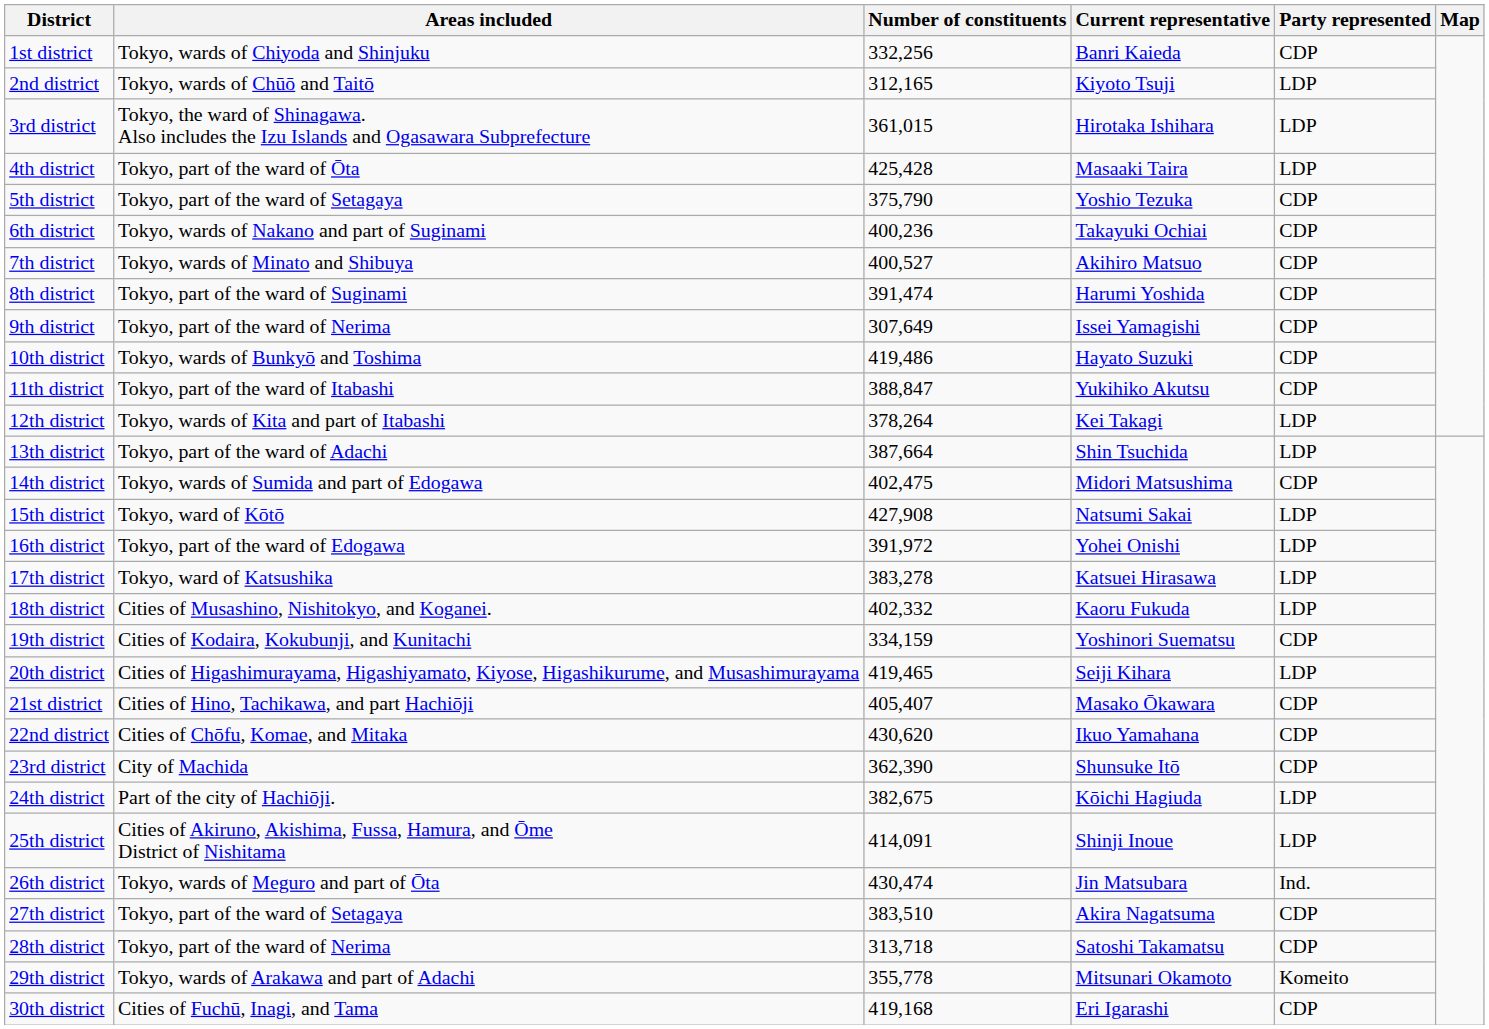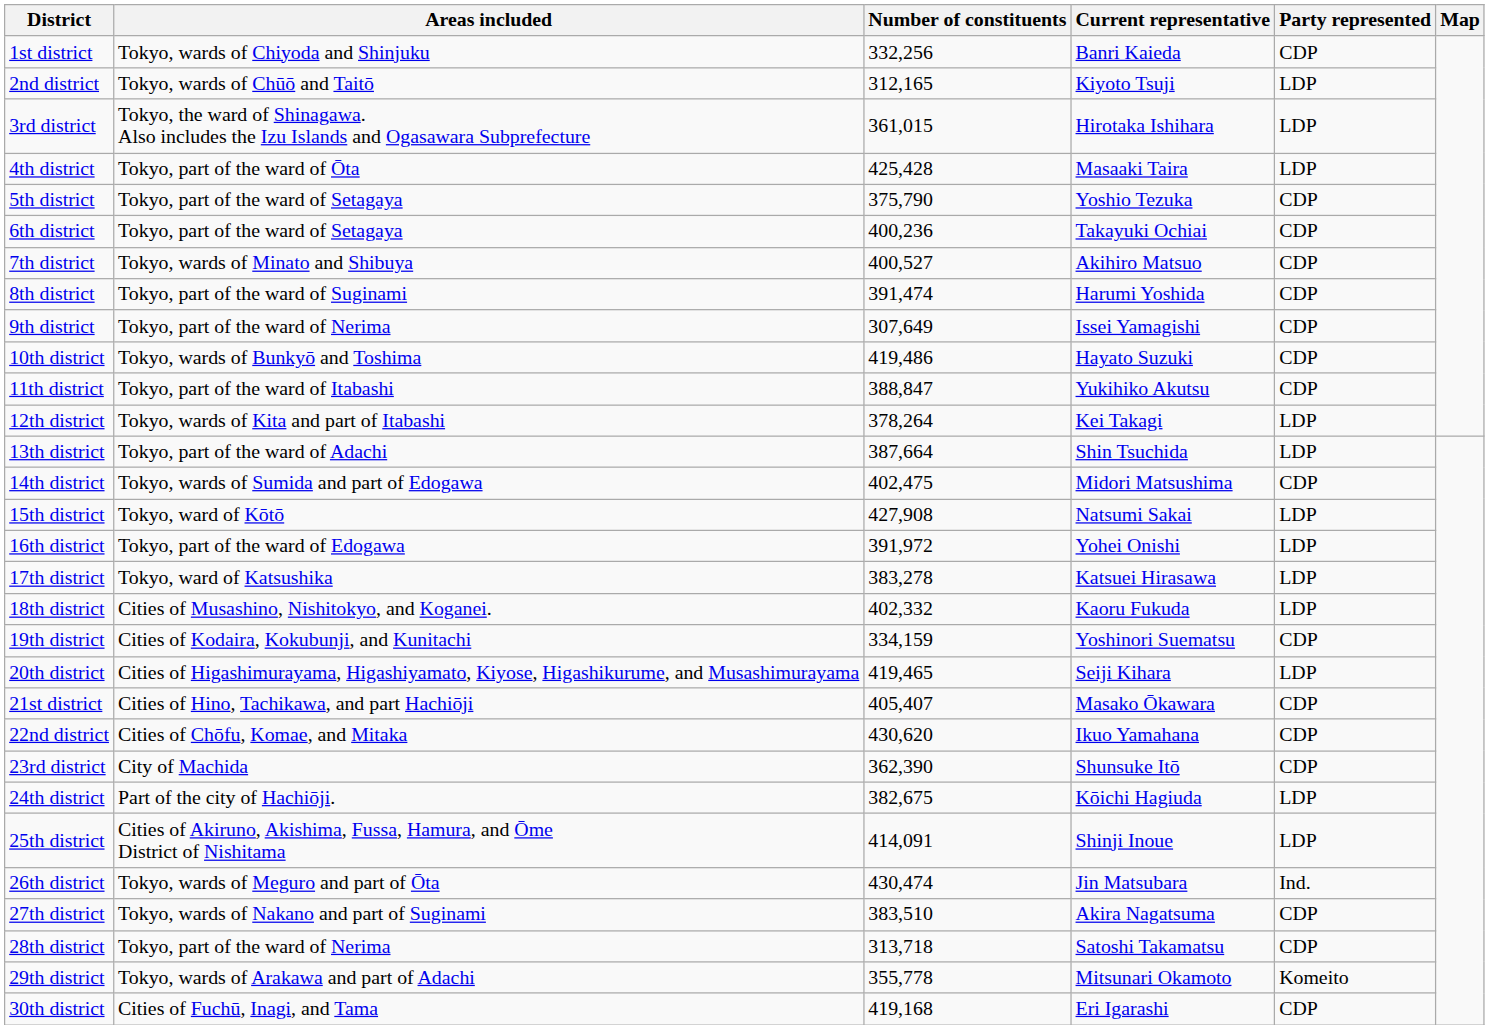6th district | Areas included: Tokyo, wards of Nakano and part of Suginami -> Tokyo, part of the ward of Setagaya
27th district | Areas included: Tokyo, part of the ward of Setagaya -> Tokyo, wards of Nakano and part of Suginami
